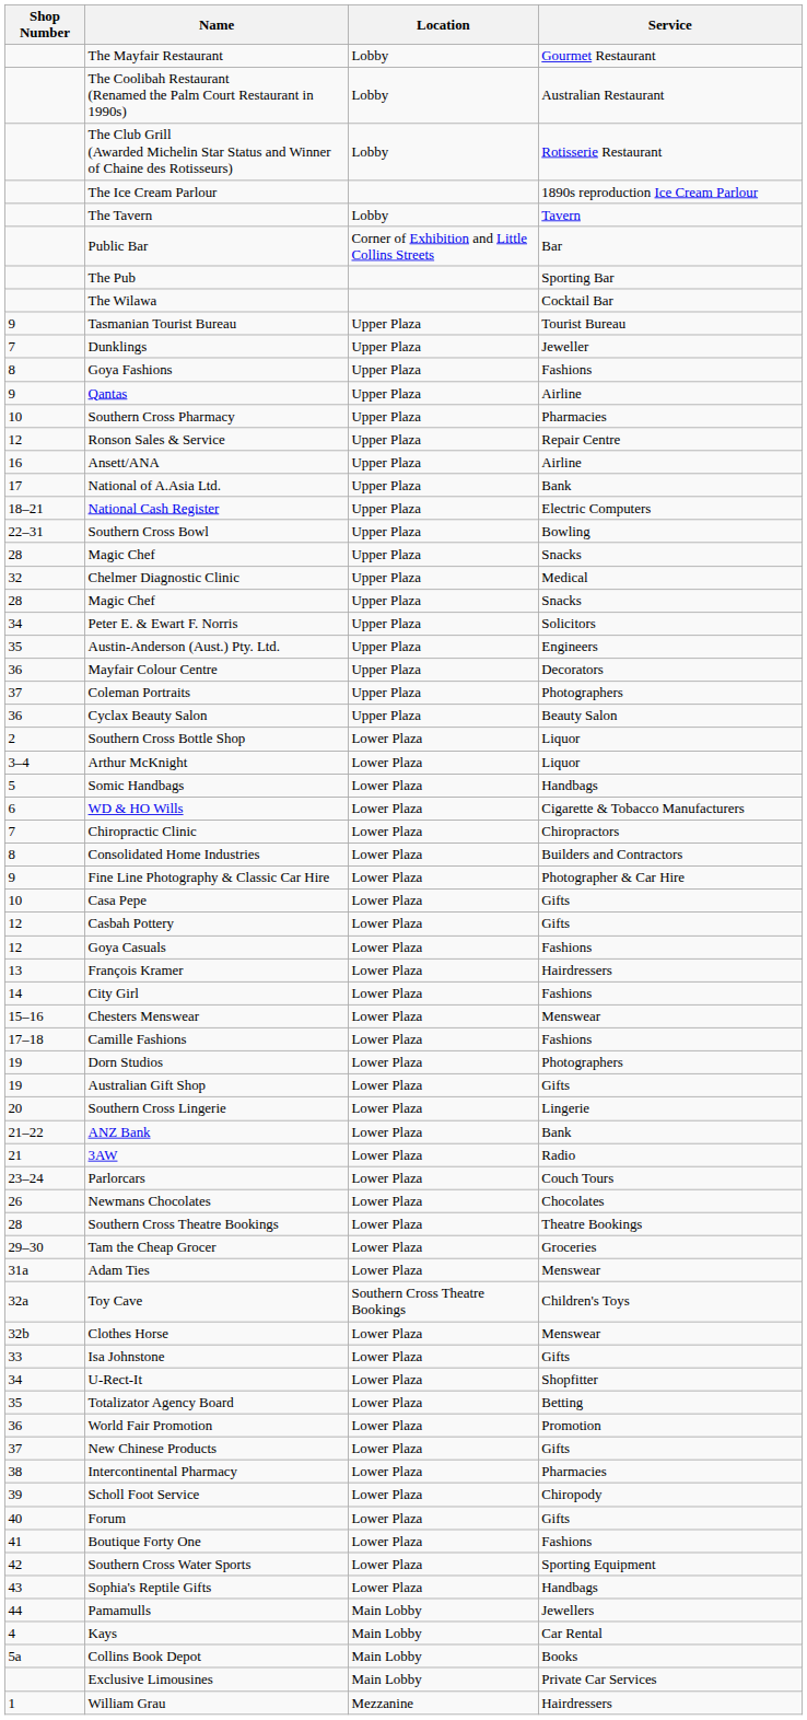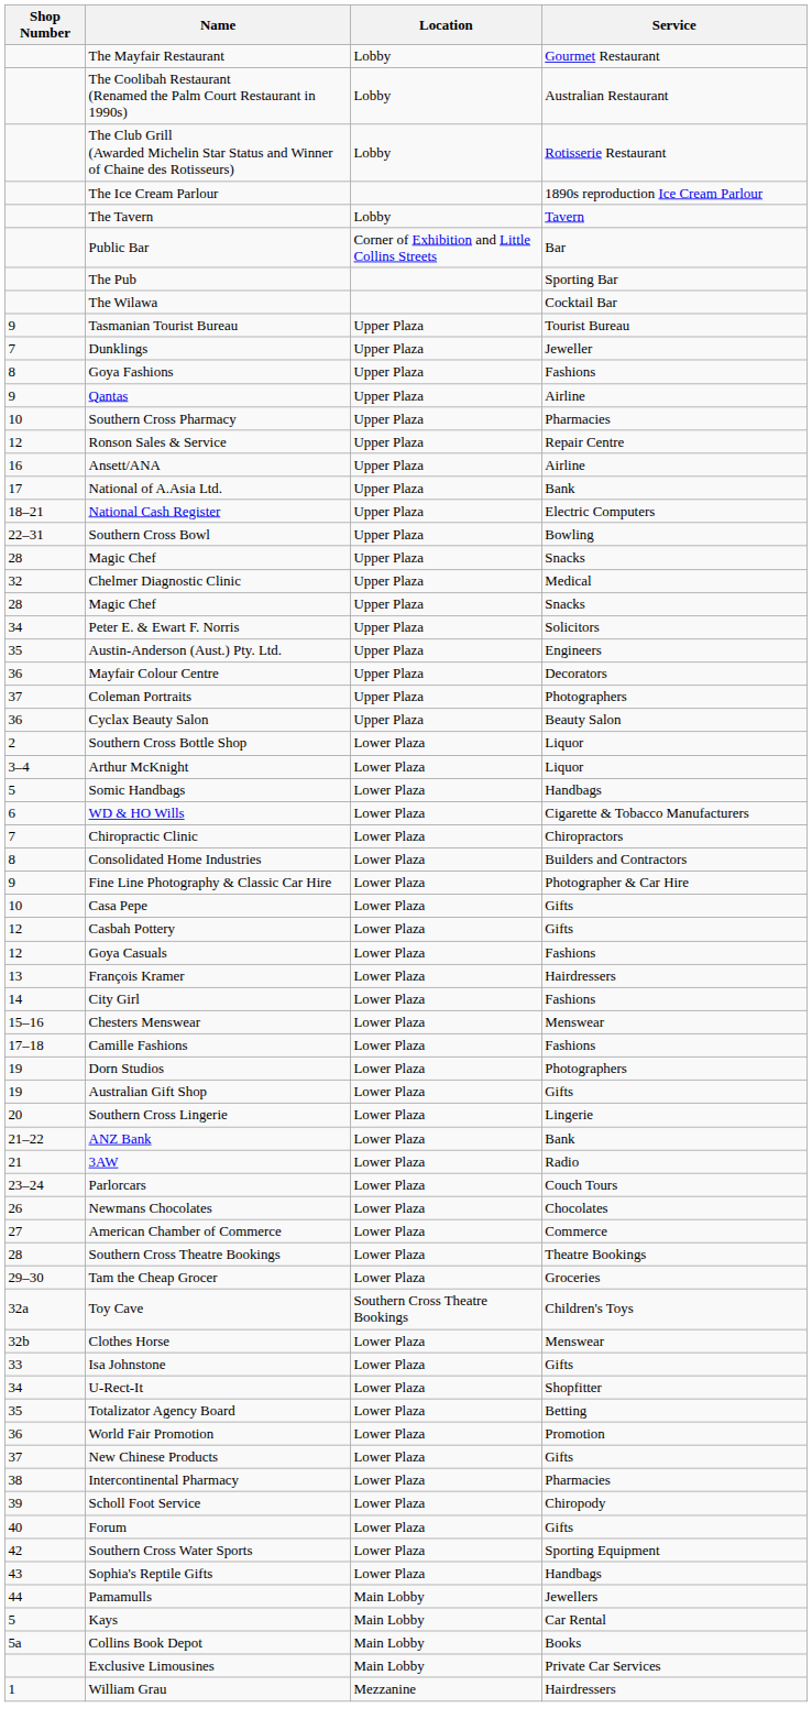+ row: 27 | American Chamber of Commerce | Lower Plaza | Commerce
- row: 31a | Adam Ties | Lower Plaza | Menswear
- row: 41 | Boutique Forty One | Lower Plaza | Fashions
Kays | Shop Number: 4 -> 5
